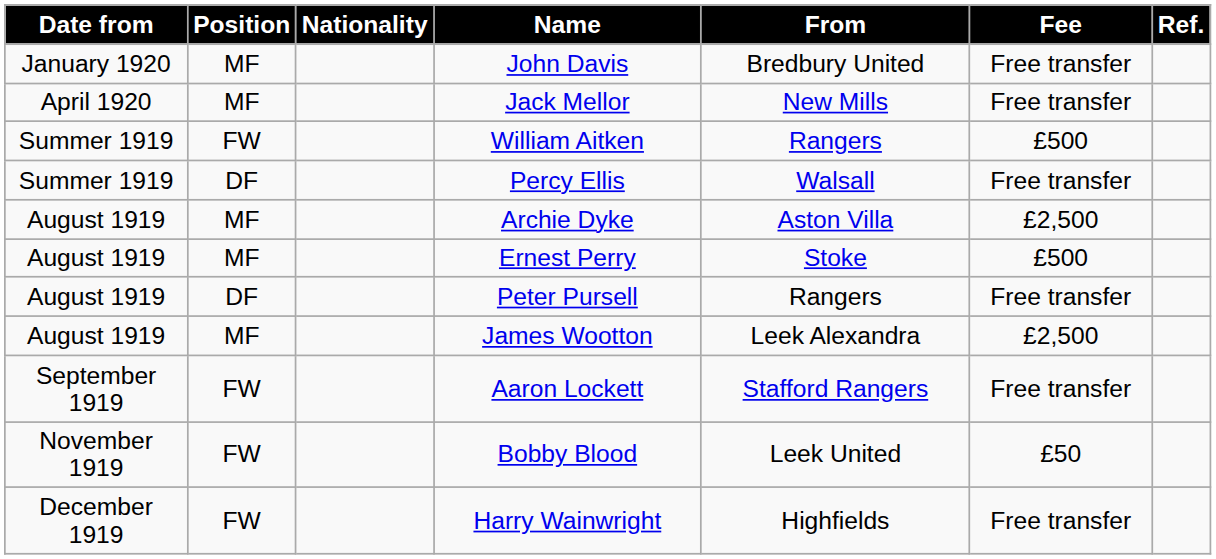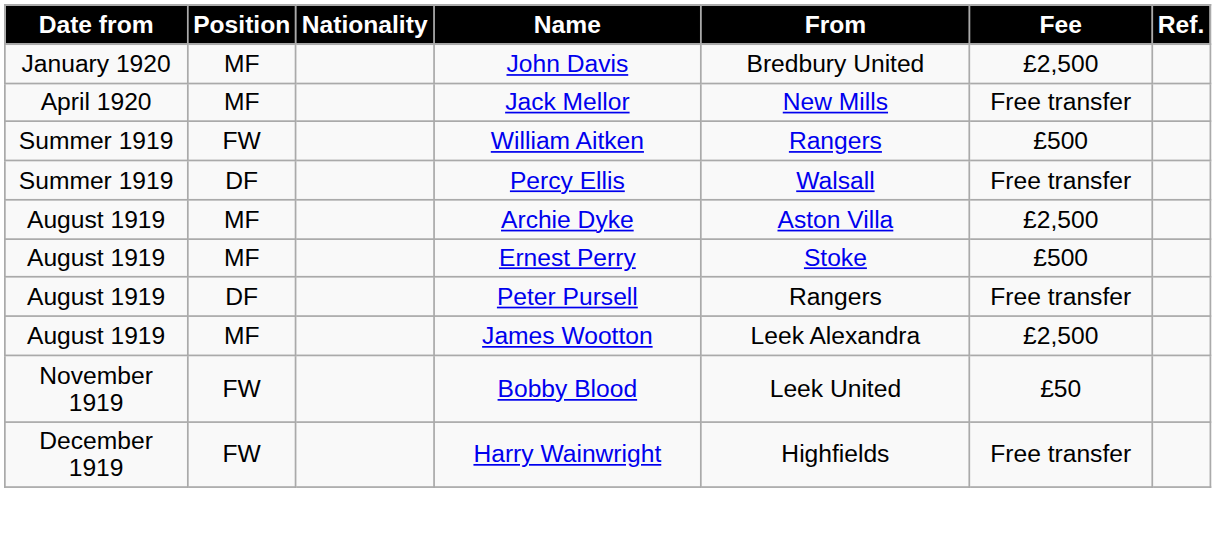John Davis | Fee: Free transfer -> £2,500
- row: September 1919 | FW | Aaron Lockett | Stafford Rangers | Free transfer
